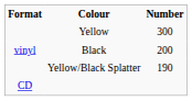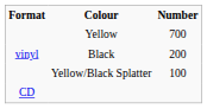Yellow | Number: 300 -> 700
Yellow/Black Splatter | Number: 190 -> 100
